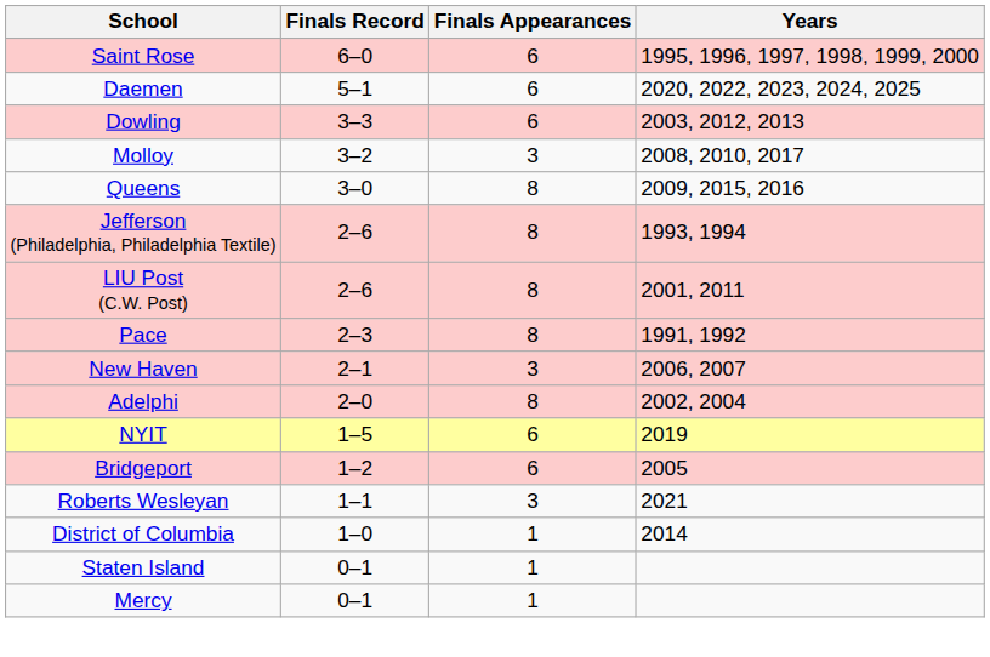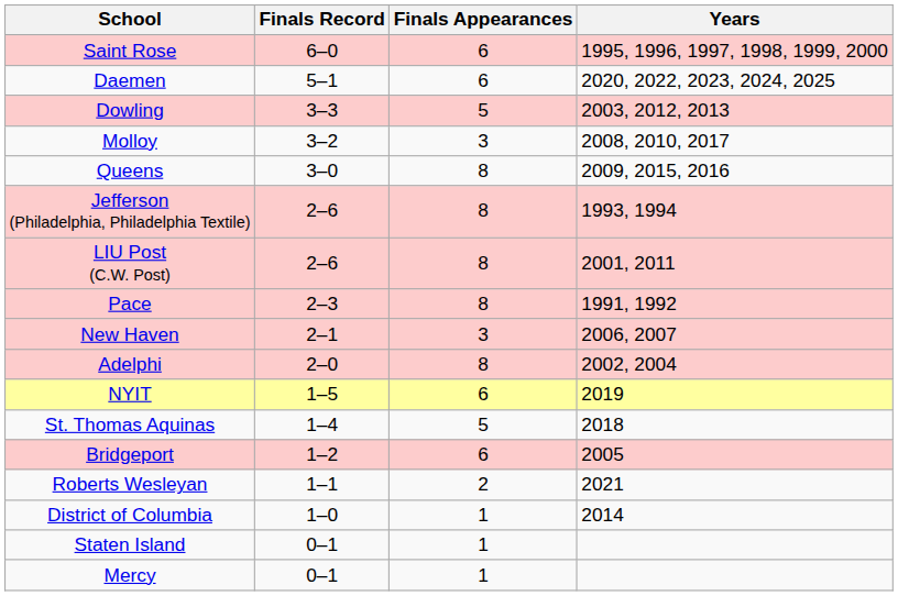Dowling | Finals Appearances: 6 -> 5
+ row: St. Thomas Aquinas | 1–4 | 5 | 2018
Roberts Wesleyan | Finals Appearances: 3 -> 2
